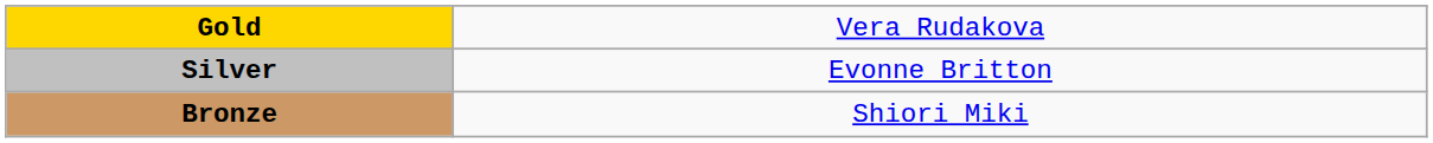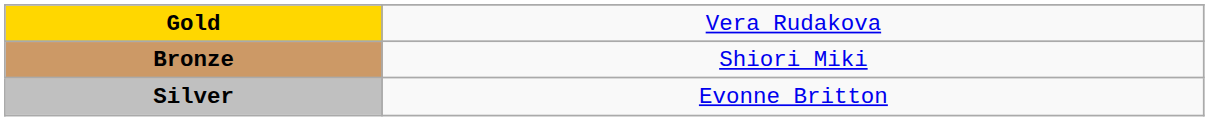rows swapped: Silver <-> Bronze
